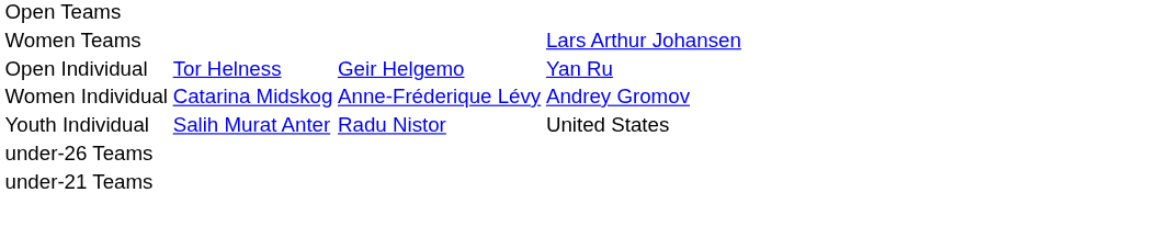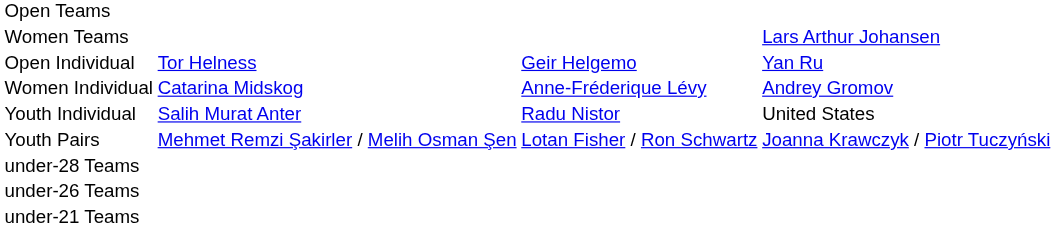+ row: Youth Pairs | Mehmet Remzi Şakirler / Melih Osman Şen | Lotan Fisher / Ron Schwartz | Joanna Krawczyk / Piotr Tuczyński
+ row: under-28 Teams
